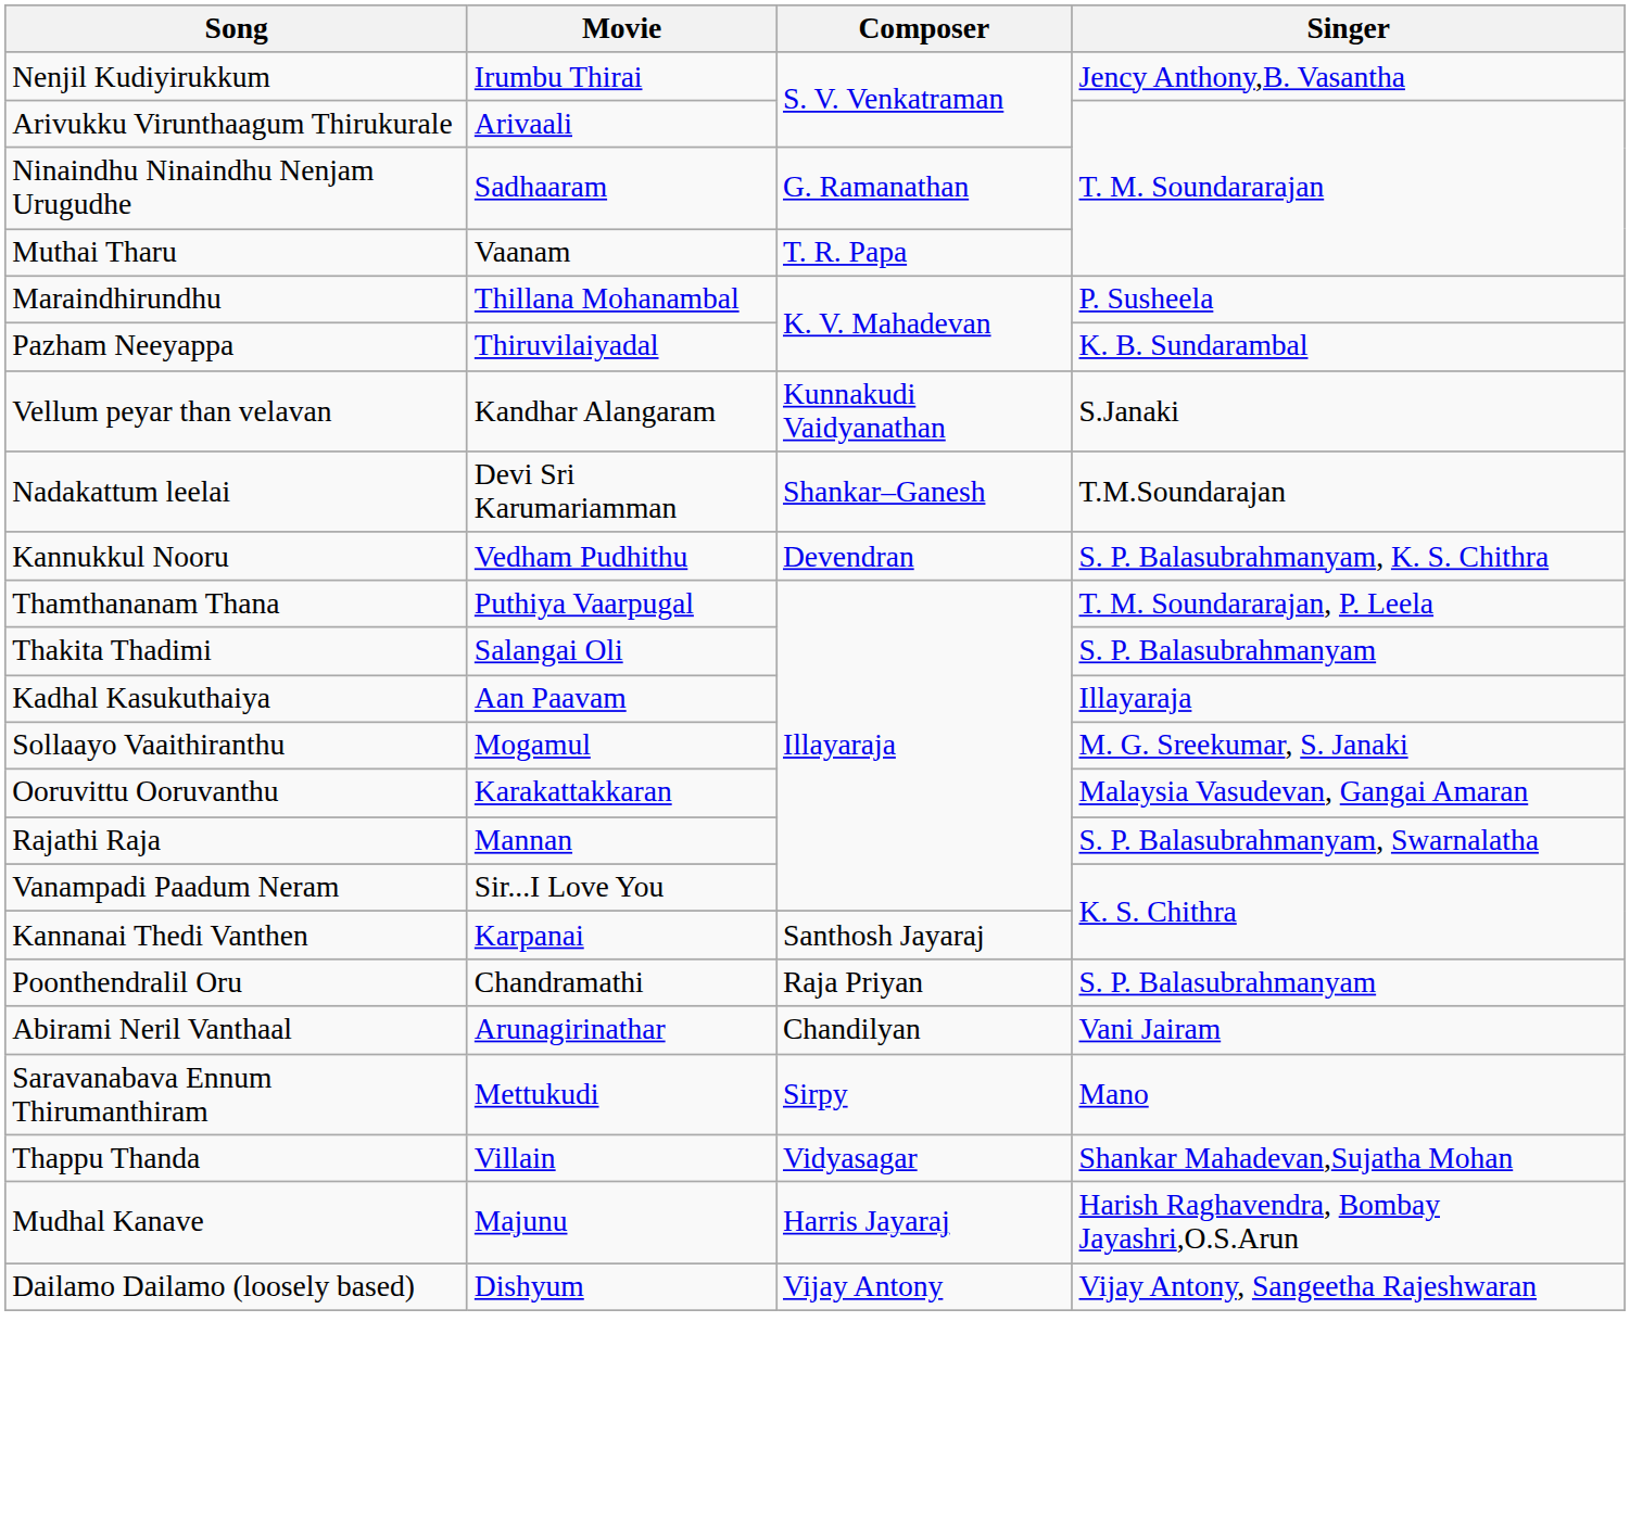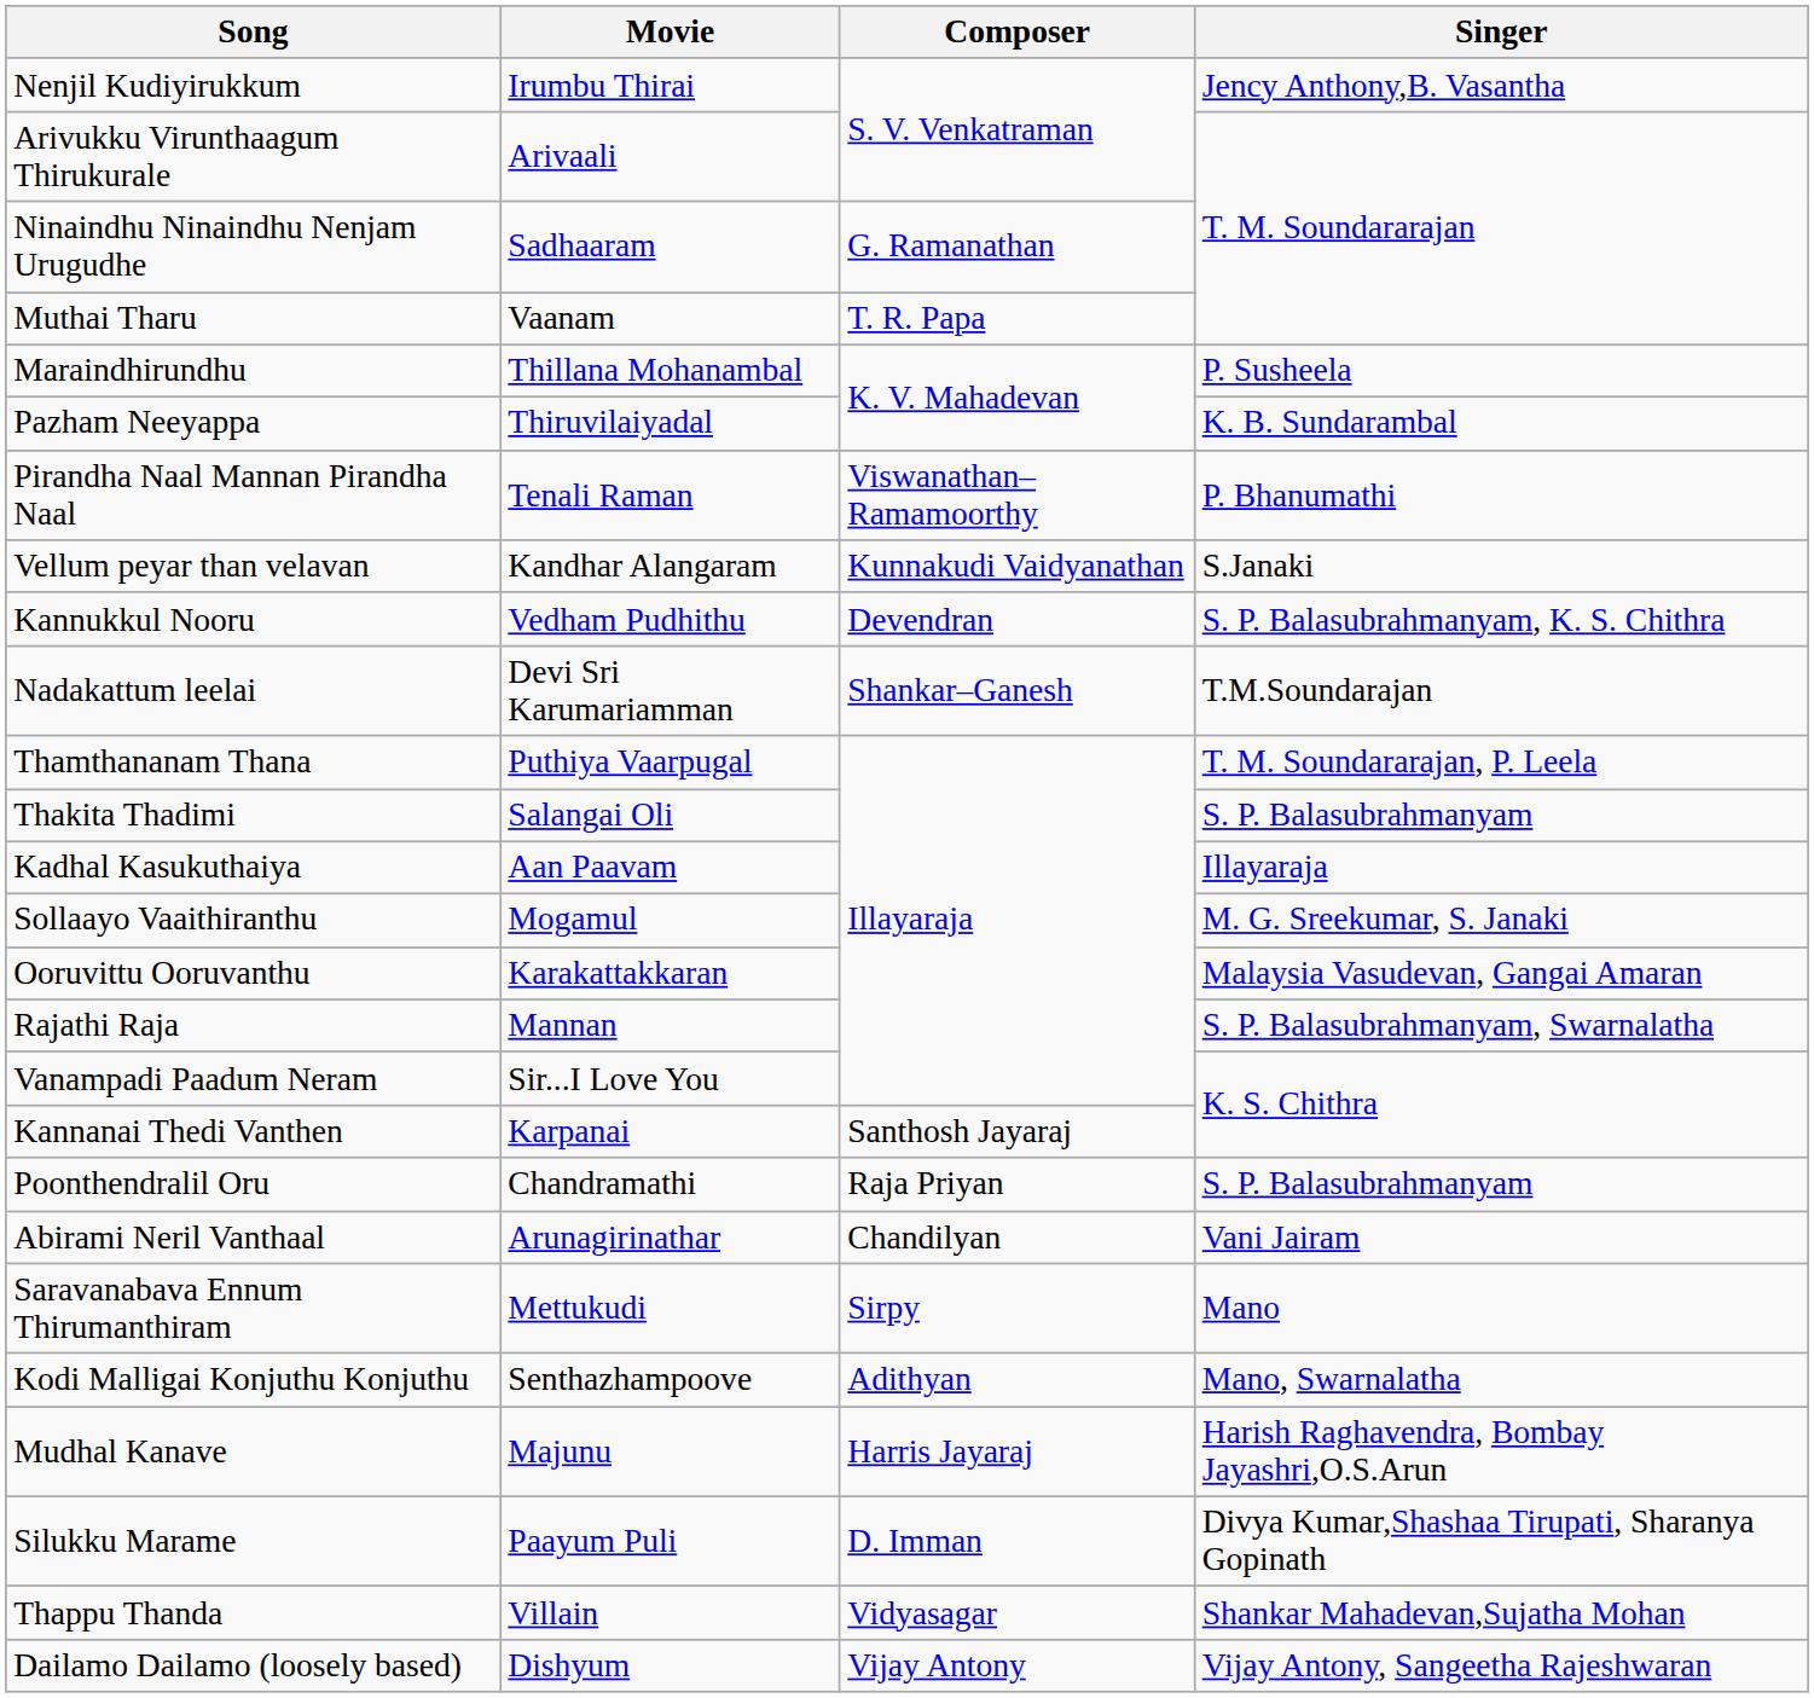+ row: Pirandha Naal Mannan Pirandha Naal | Tenali Raman | Viswanathan–Ramamoorthy | P. Bhanumathi
rows swapped: Kannukkul Nooru <-> Nadakattum leelai
+ row: Kodi Malligai Konjuthu Konjuthu | Senthazhampoove | Adithyan | Mano, Swarnalatha
rows swapped: Mudhal Kanave <-> Thappu Thanda
+ row: Silukku Marame | Paayum Puli | D. Imman | Divya Kumar,Shashaa Tirupati, Sharanya Gopinath
